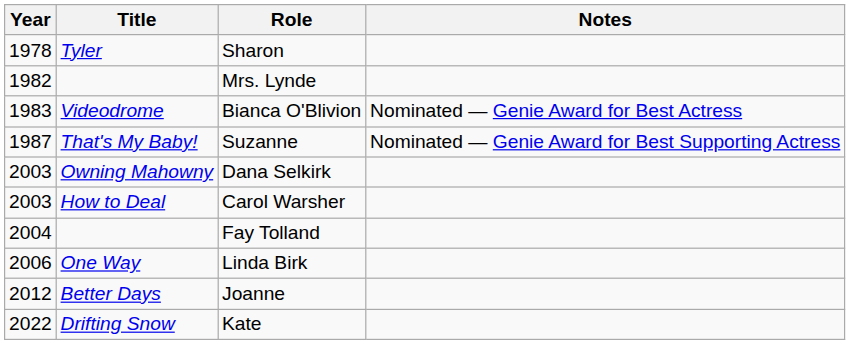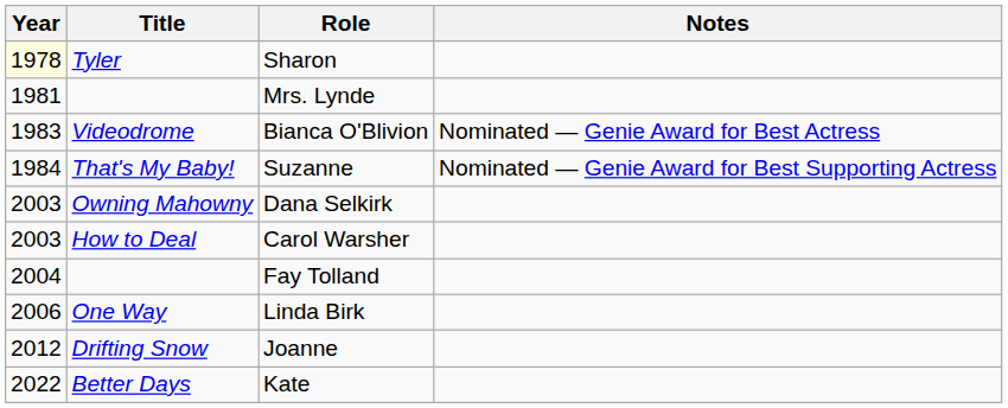Sharon | Year: no background -> lightyellow background
Mrs. Lynde | Year: 1982 -> 1981
Suzanne | Year: 1987 -> 1984
Joanne | Title: Better Days -> Drifting Snow
Kate | Title: Drifting Snow -> Better Days
